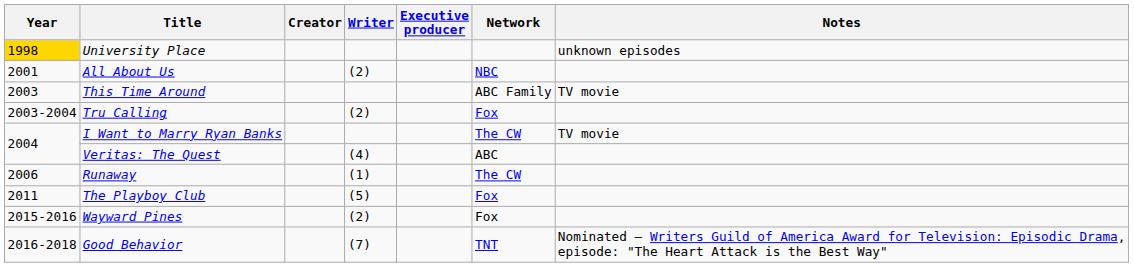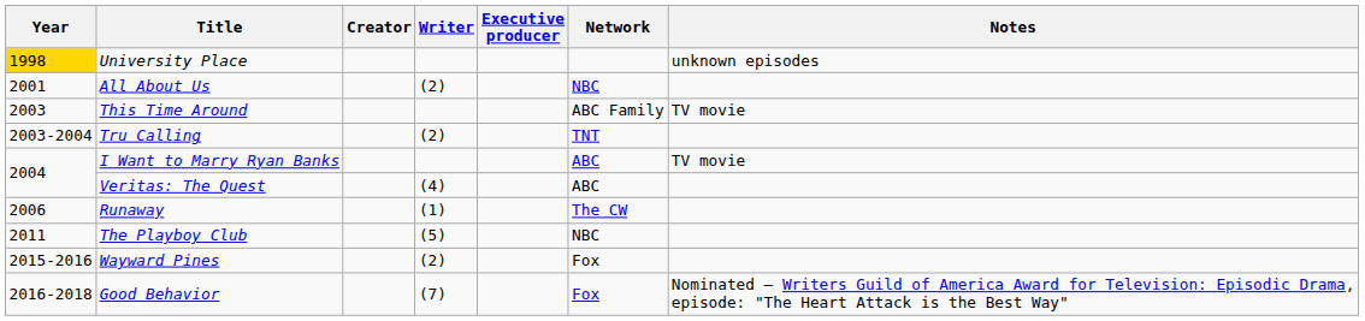Tru Calling | Network: Fox -> TNT
I Want to Marry Ryan Banks | Network: The CW -> ABC
The Playboy Club | Network: Fox -> NBC
Good Behavior | Network: TNT -> Fox
